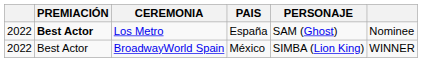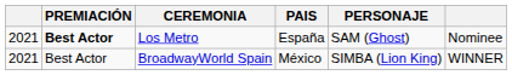Los Metro | column 1: 2022 -> 2021
BroadwayWorld Spain | column 1: 2022 -> 2021
